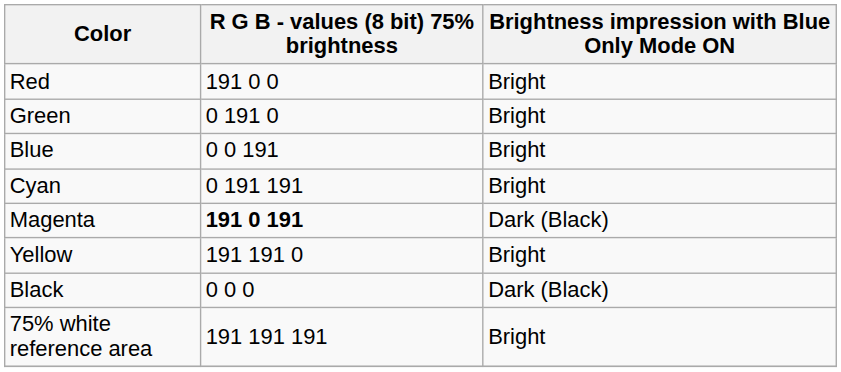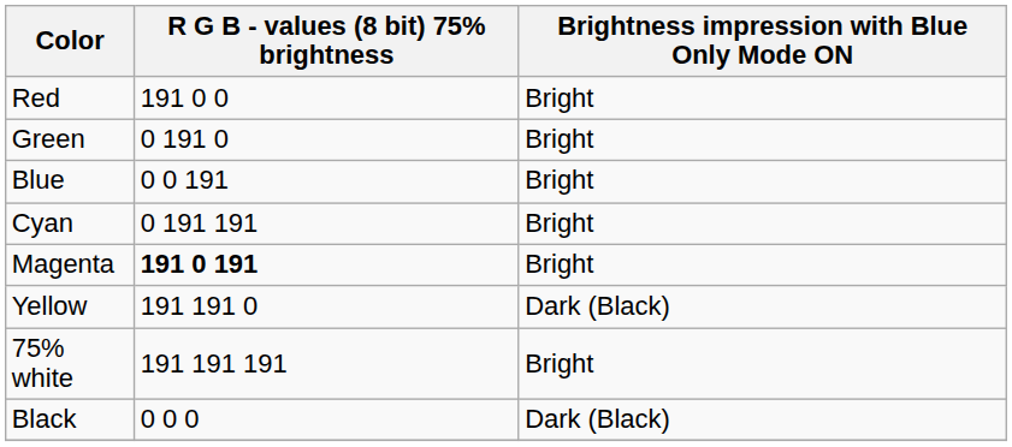Magenta | Brightness impression with Blue Only Mode ON: Dark (Black) -> Bright
Yellow | Brightness impression with Blue Only Mode ON: Bright -> Dark (Black)
+ row: 75% white | 191 191 191 | Bright
- row: 75% white reference area | 191 191 191 | Bright
